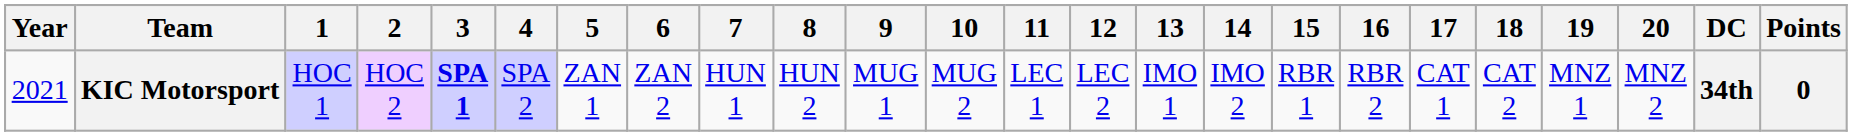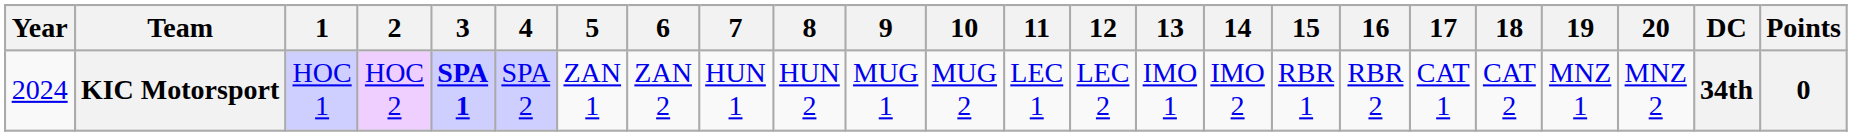KIC Motorsport | Year: 2021 -> 2024
